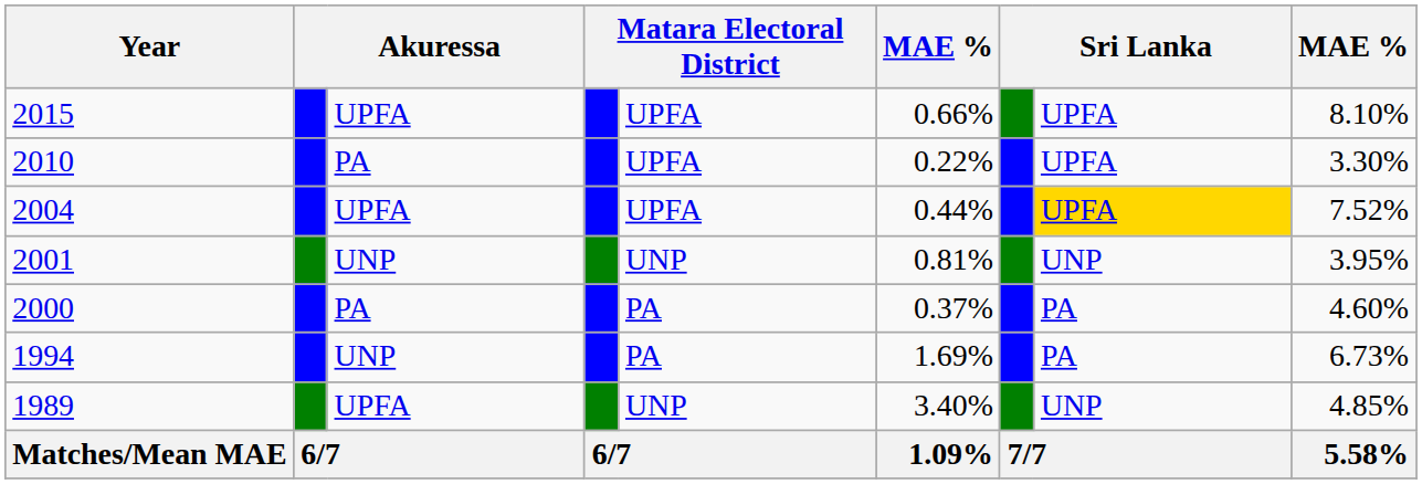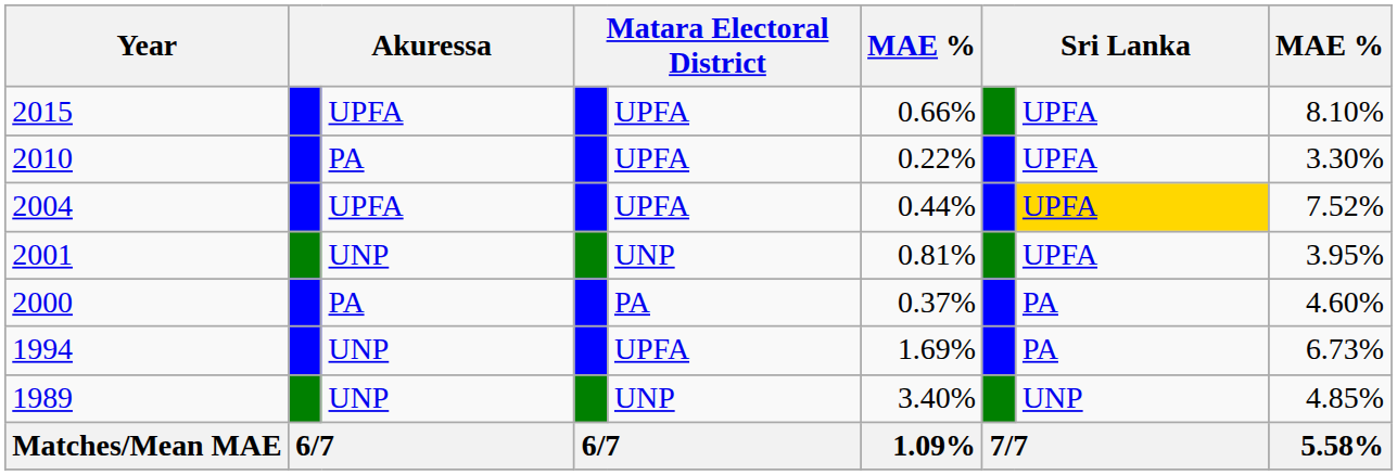2001 | column 8: UNP -> UPFA
1994 | column 5: PA -> UPFA
1989 | column 3: UPFA -> UNP
